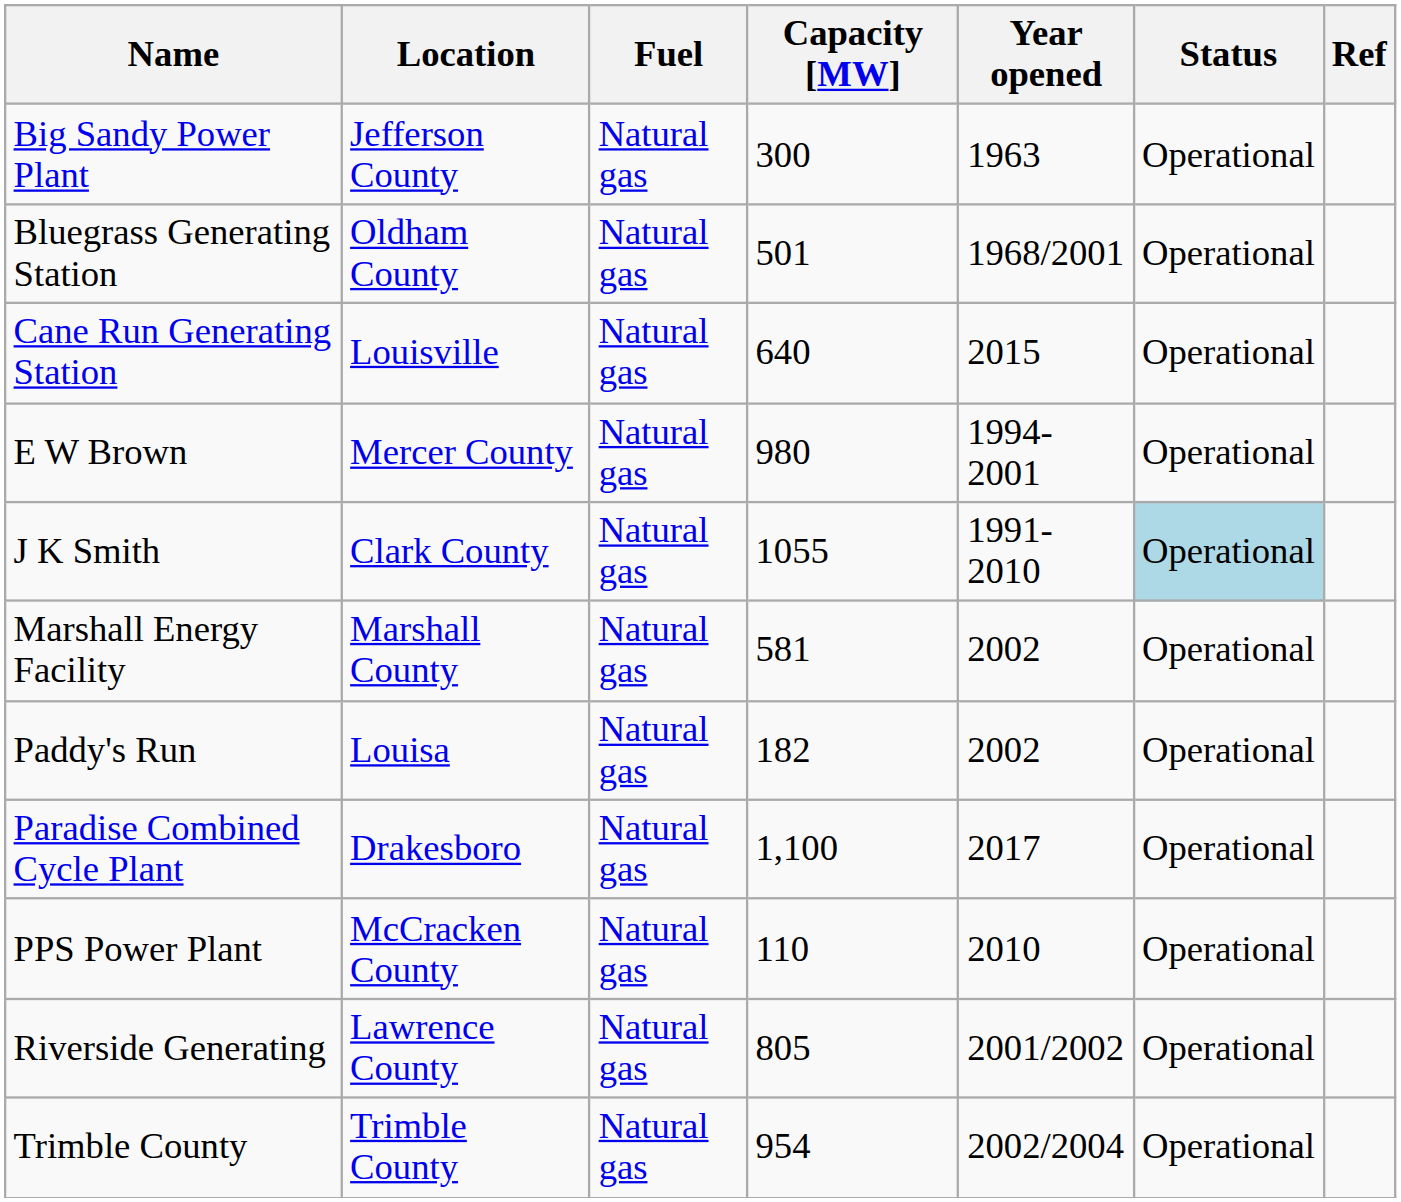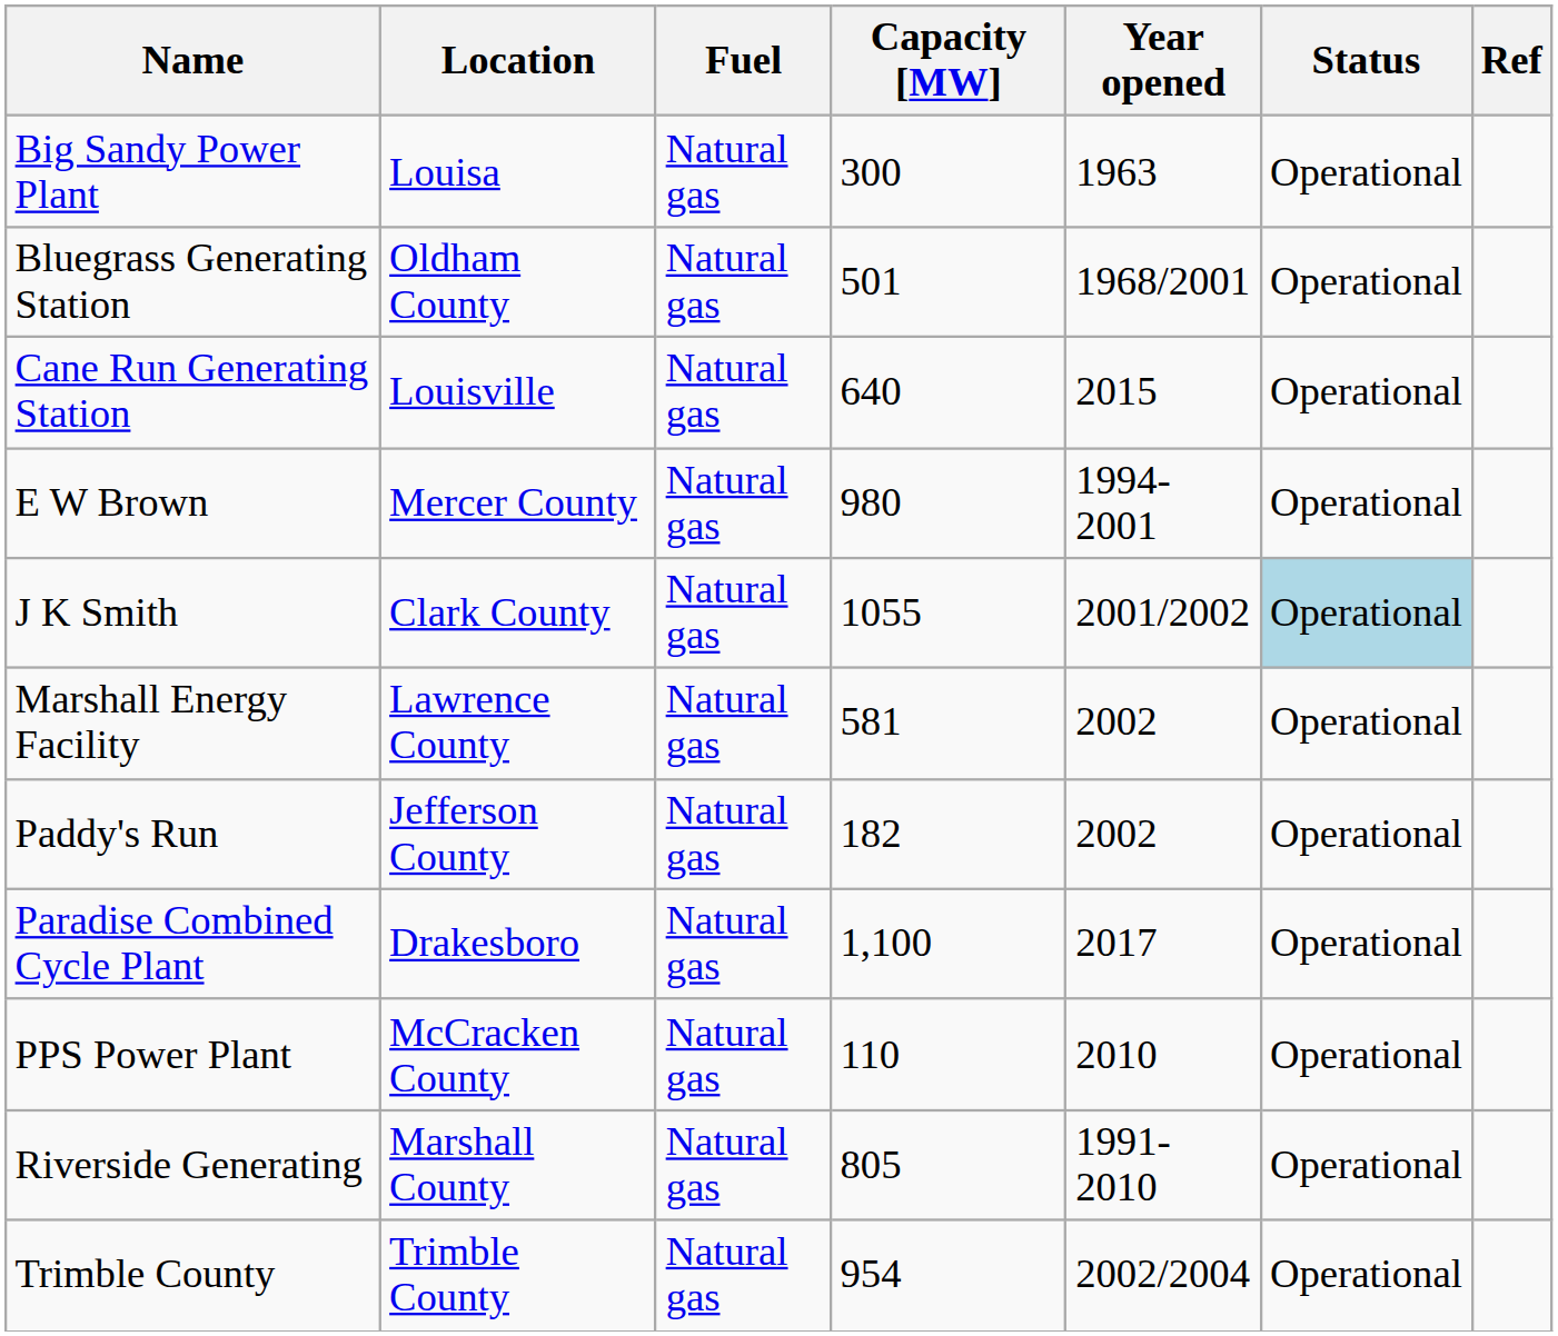Big Sandy Power Plant | Location: Jefferson County -> Louisa
J K Smith | Year opened: 1991-2010 -> 2001/2002
Marshall Energy Facility | Location: Marshall County -> Lawrence County
Paddy's Run | Location: Louisa -> Jefferson County
Riverside Generating | Location: Lawrence County -> Marshall County
Riverside Generating | Year opened: 2001/2002 -> 1991-2010
